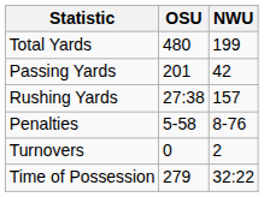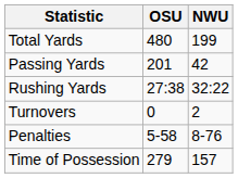Rushing Yards | NWU: 157 -> 32:22
rows swapped: Penalties <-> Turnovers
Time of Possession | NWU: 32:22 -> 157
